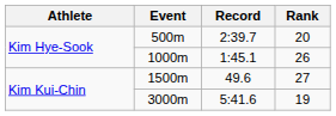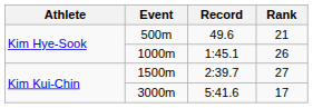500m | Record: 2:39.7 -> 49.6
500m | Rank: 20 -> 21
1500m | Record: 49.6 -> 2:39.7
3000m | Rank: 19 -> 17
